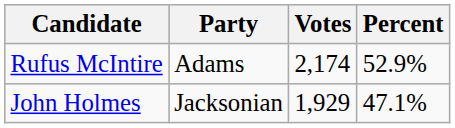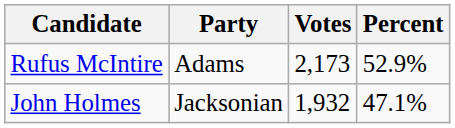Rufus McIntire | Votes: 2,174 -> 2,173
John Holmes | Votes: 1,929 -> 1,932
